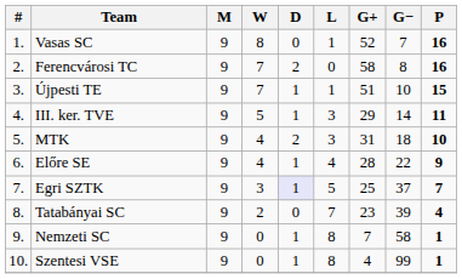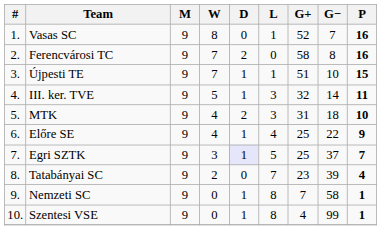III. ker. TVE | G+: 29 -> 32
Előre SE | G+: 28 -> 25
